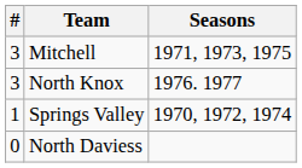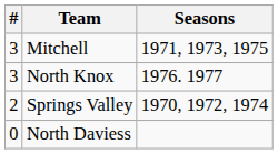Springs Valley | #: 1 -> 2
